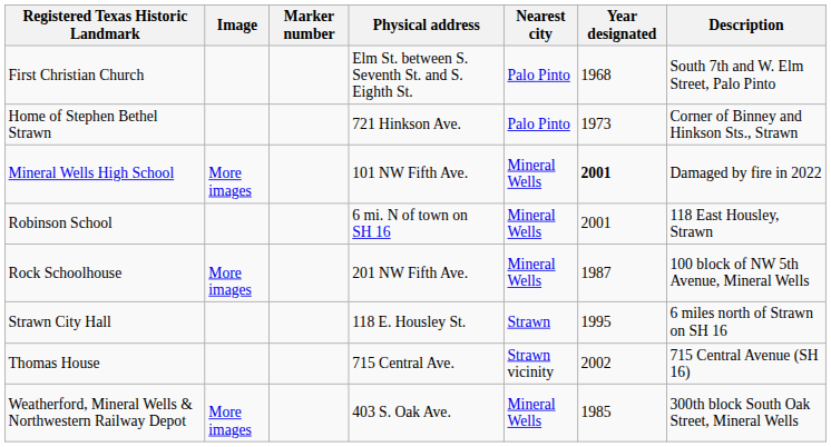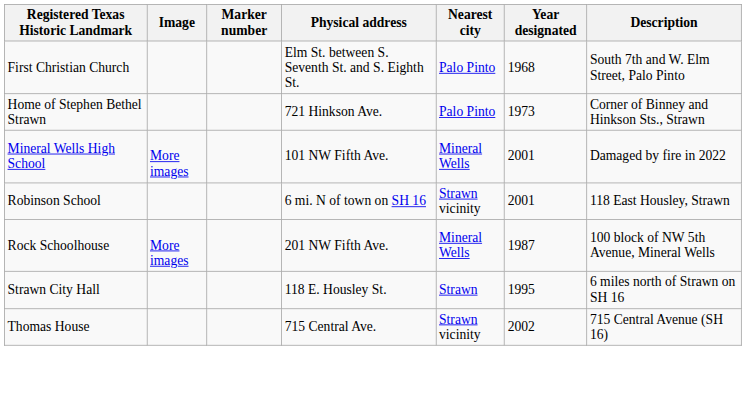Mineral Wells High School | Year designated: bold -> normal
Robinson School | Nearest city: Mineral Wells -> Strawn vicinity
- row: Weatherford, Mineral Wells & Northwestern Railway Depot | More images | 403 S. Oak Ave. | Mineral Wells | 1985 | 300th block South Oak Street, Mineral Wells
